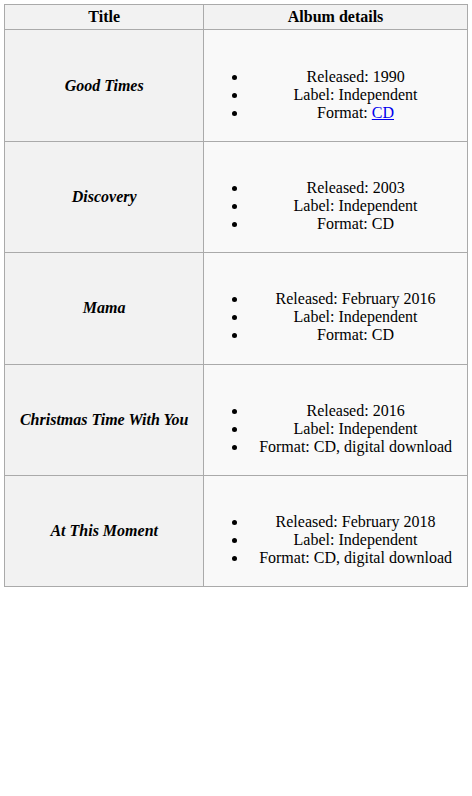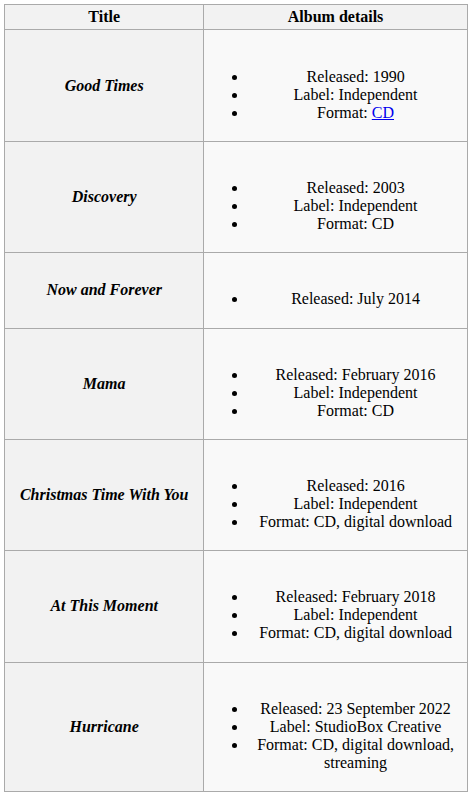+ row: Now and Forever | Released: July 2014
+ row: Hurricane | Released: 23 September 2022 Label: StudioBox Creative Format: CD, digital download, streaming
